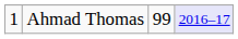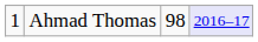Ahmad Thomas | column 3: 99 -> 98
